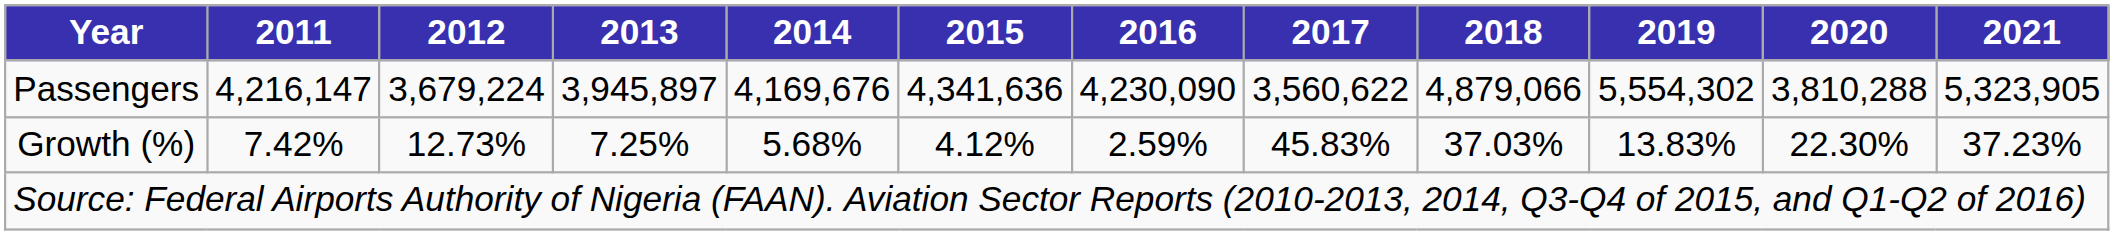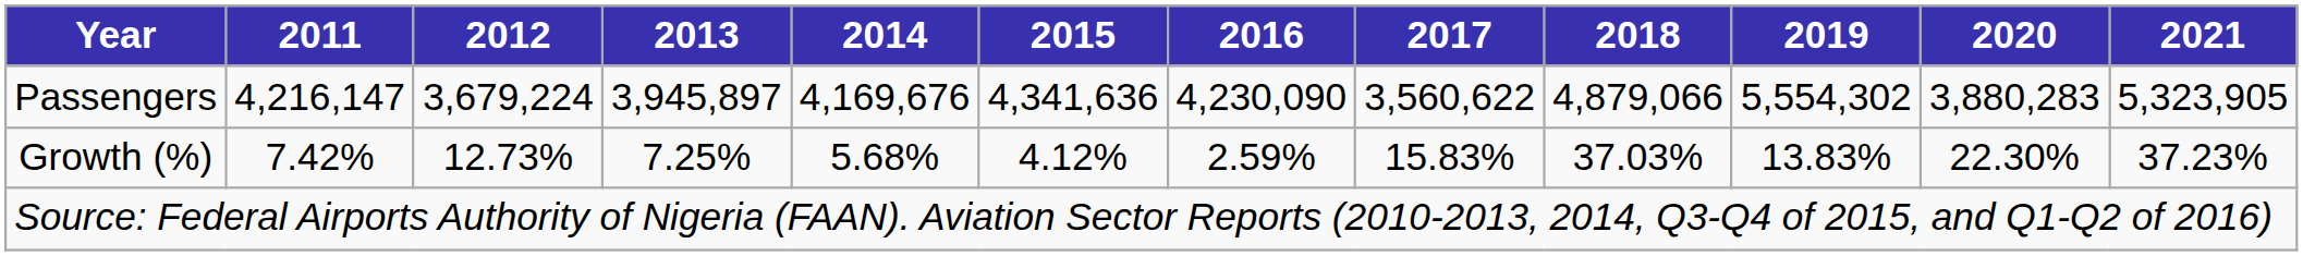Passengers | 2020: 3,810,288 -> 3,880,283
Growth (%) | 2017: 45.83% -> 15.83%
